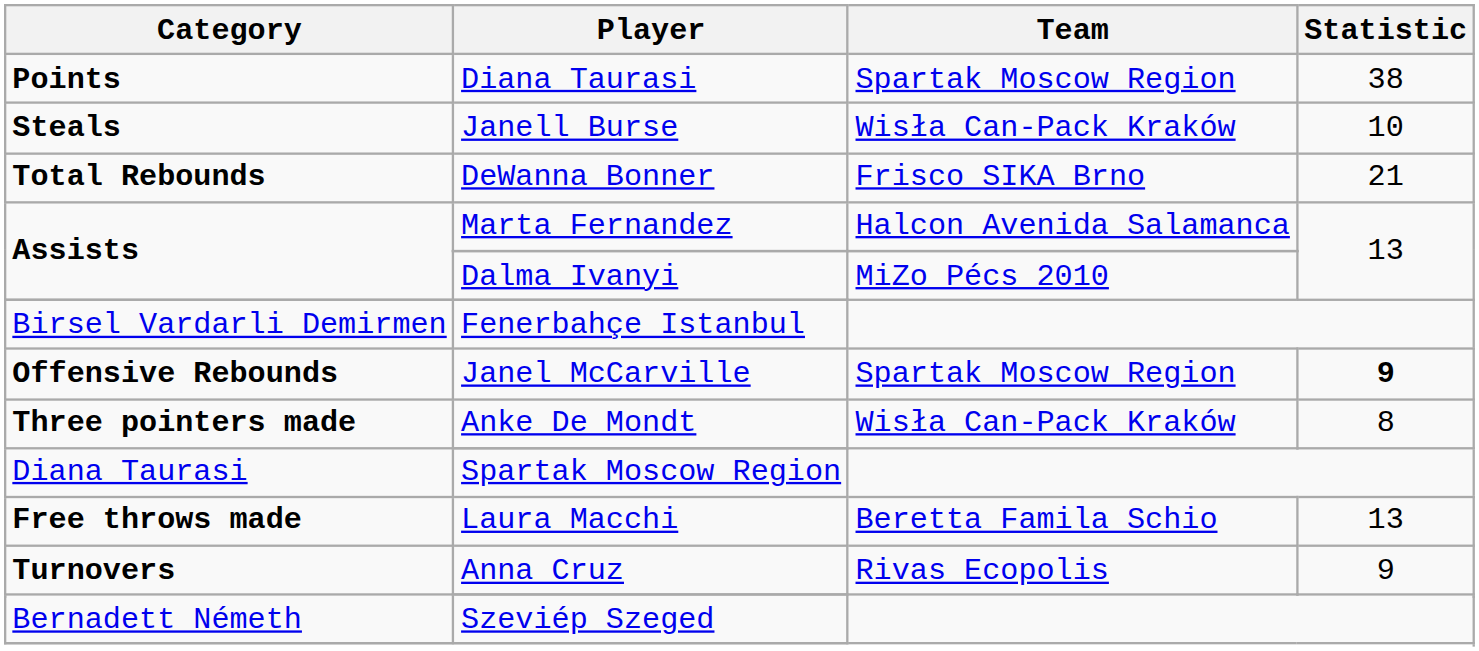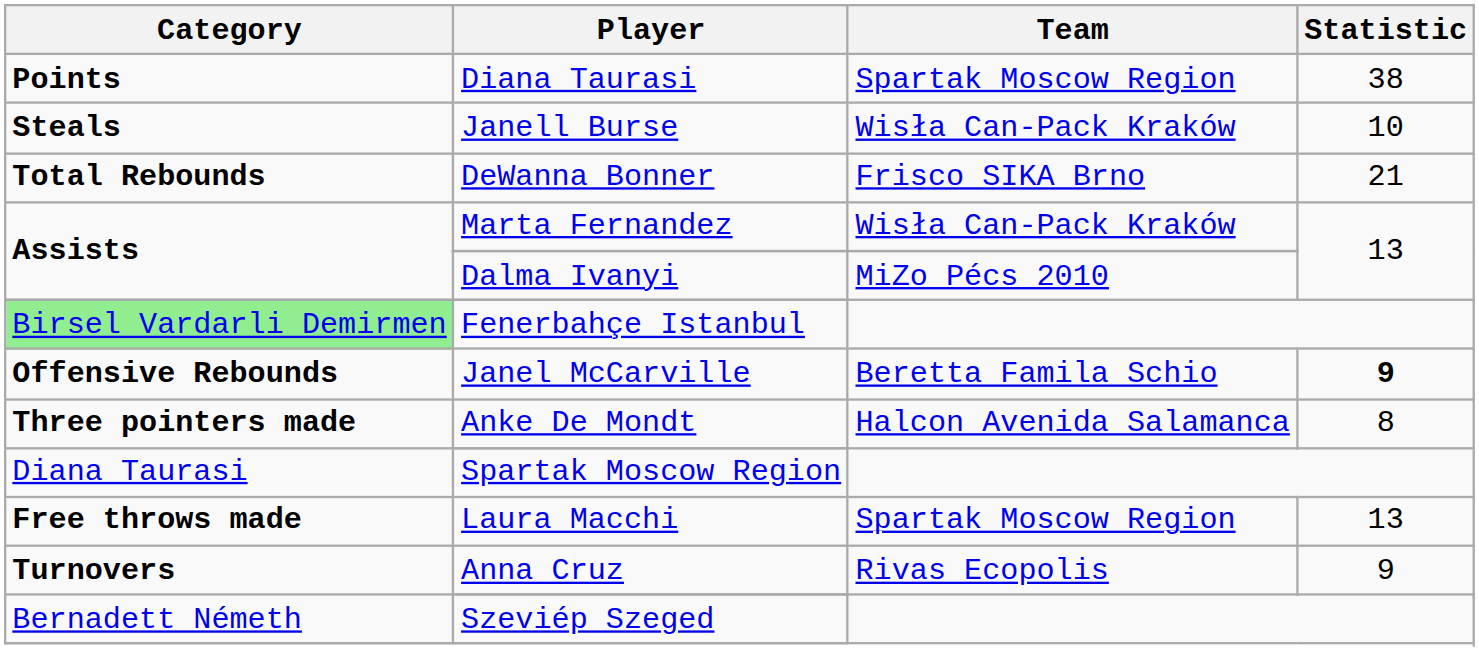Marta Fernandez | Team: Halcon Avenida Salamanca -> Wisła Can-Pack Kraków
Fenerbahçe Istanbul | Category: no background -> lightgreen background
Janel McCarville | Team: Spartak Moscow Region -> Beretta Famila Schio
Anke De Mondt | Team: Wisła Can-Pack Kraków -> Halcon Avenida Salamanca
Laura Macchi | Team: Beretta Famila Schio -> Spartak Moscow Region
